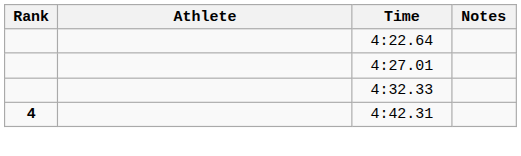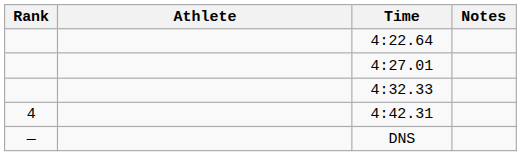4:42.31 | Rank: bold -> normal
+ row: — | DNS
